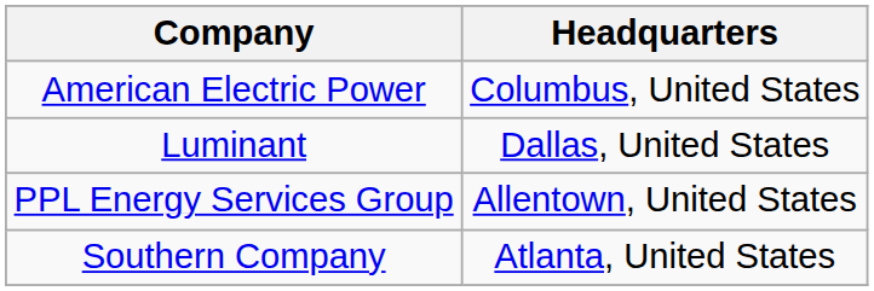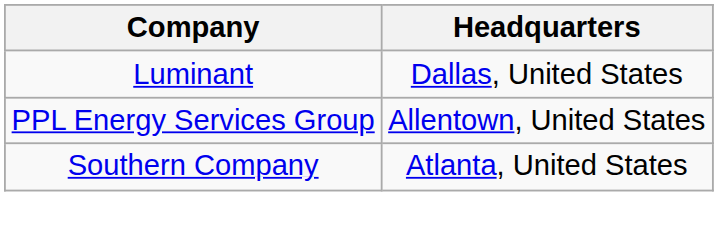- row: American Electric Power | Columbus, United States
